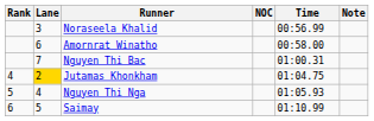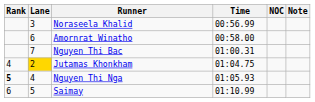columns swapped: NOC <-> Time
Nguyen Thi Nga | Rank: normal -> bold
